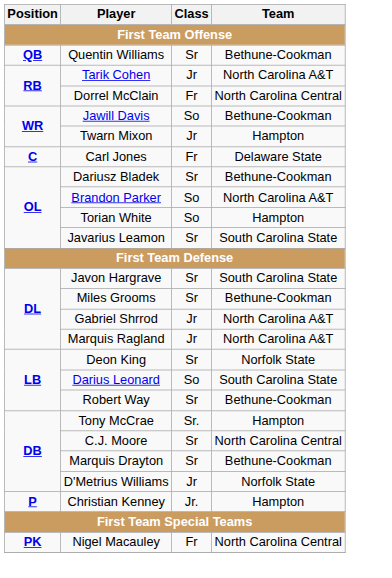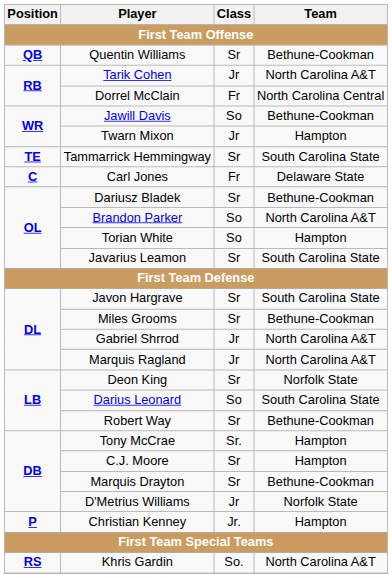+ row: TE | Tammarrick Hemmingway | Sr | South Carolina State
C.J. Moore | Team: North Carolina Central -> Hampton
- row: PK | Nigel Macauley | Fr | North Carolina Central
+ row: RS | Khris Gardin | So. | North Carolina A&T
